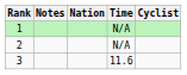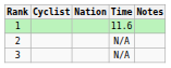columns swapped: Cyclist <-> Notes
1 | Time: N/A -> 11.6
3 | Time: 11.6 -> N/A
